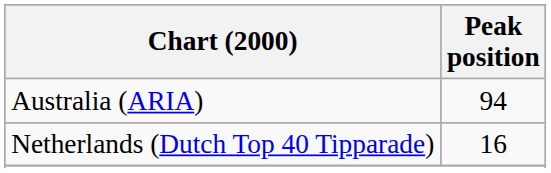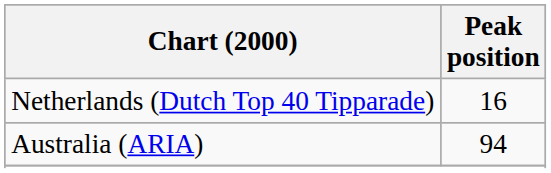rows swapped: Australia (ARIA) <-> Netherlands (Dutch Top 40 Tipparade)
